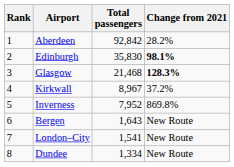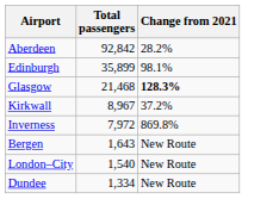- column: Rank | 1 | 2 | 3 | 4 | 5 | 6 | 7 | 8
Edinburgh | Total passengers: 35,830 -> 35,899
Edinburgh | Change from 2021: bold -> normal
Inverness | Total passengers: 7,952 -> 7,972
London–City | Total passengers: 1,541 -> 1,540
